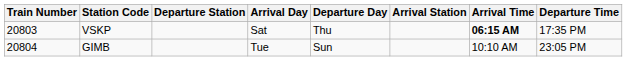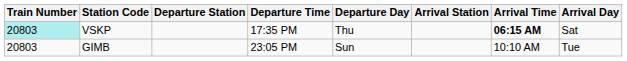columns swapped: Departure Time <-> Arrival Day
VSKP | Train Number: no background -> paleturquoise background
GIMB | Train Number: 20804 -> 20803
